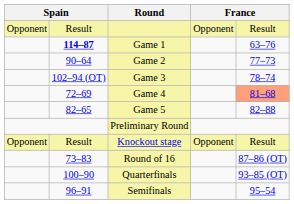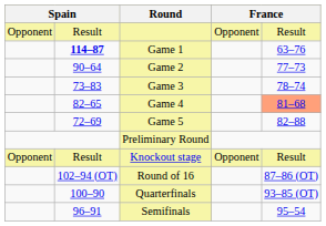Game 3 | column 2: 102–94 (OT) -> 73–83
Game 4 | column 2: 72–69 -> 82–65
Game 5 | column 2: 82–65 -> 72–69
Round of 16 | column 2: 73–83 -> 102–94 (OT)
